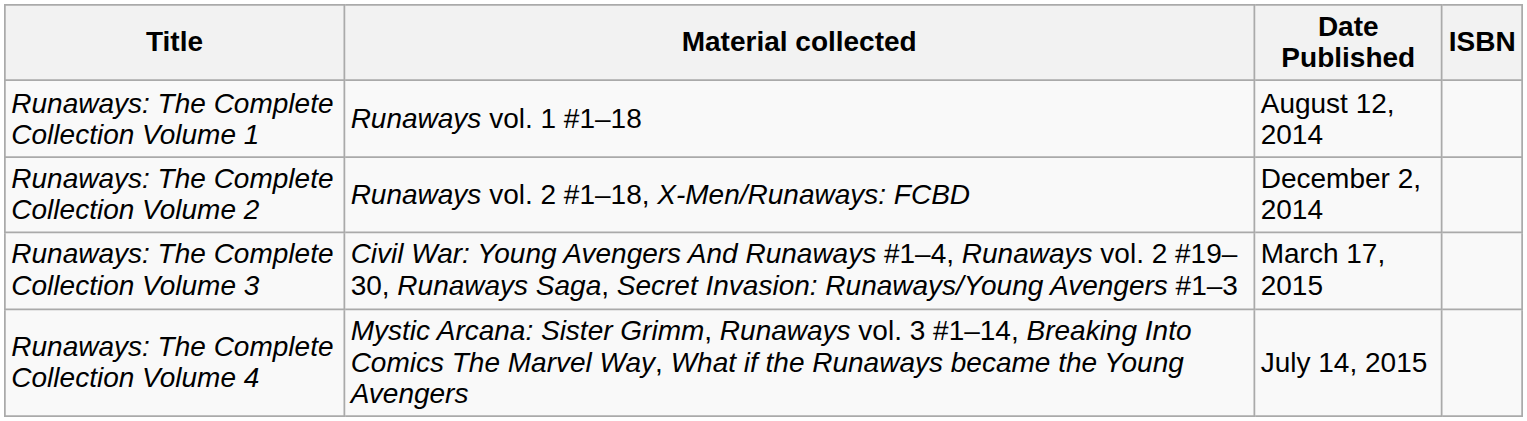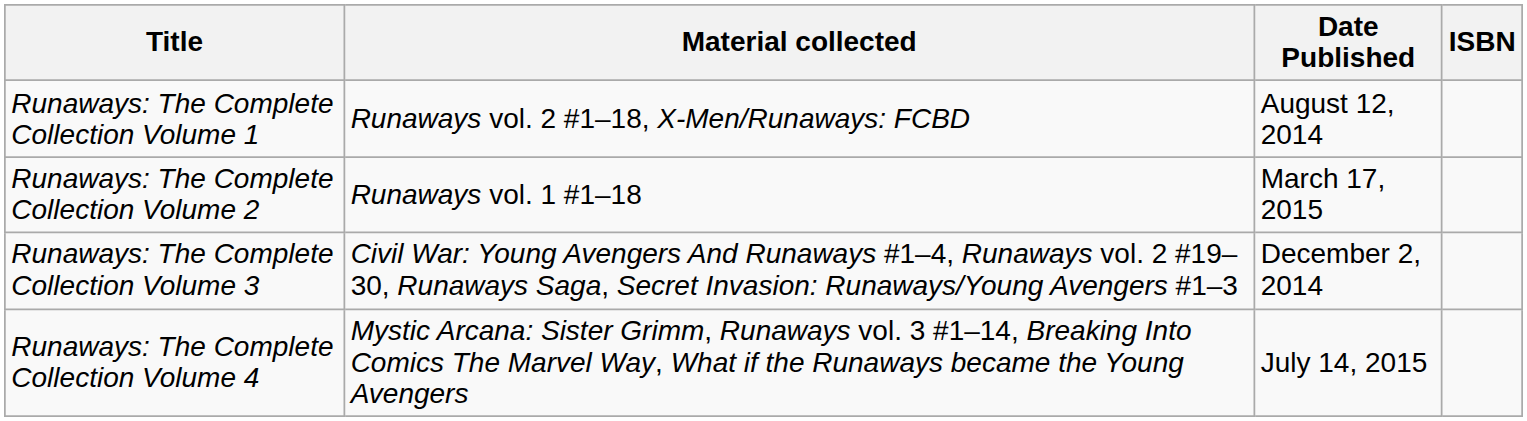Runaways: The Complete Collection Volume 1 | Material collected: Runaways vol. 1 #1–18 -> Runaways vol. 2 #1–18, X-Men/Runaways: FCBD
Runaways: The Complete Collection Volume 2 | Material collected: Runaways vol. 2 #1–18, X-Men/Runaways: FCBD -> Runaways vol. 1 #1–18
Runaways: The Complete Collection Volume 2 | Date Published: December 2, 2014 -> March 17, 2015
Runaways: The Complete Collection Volume 3 | Date Published: March 17, 2015 -> December 2, 2014
